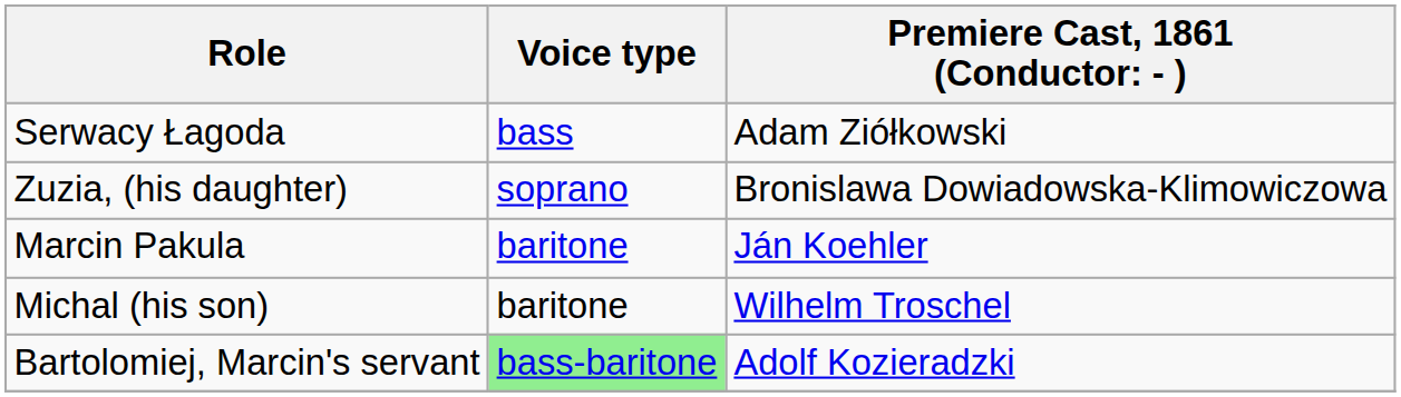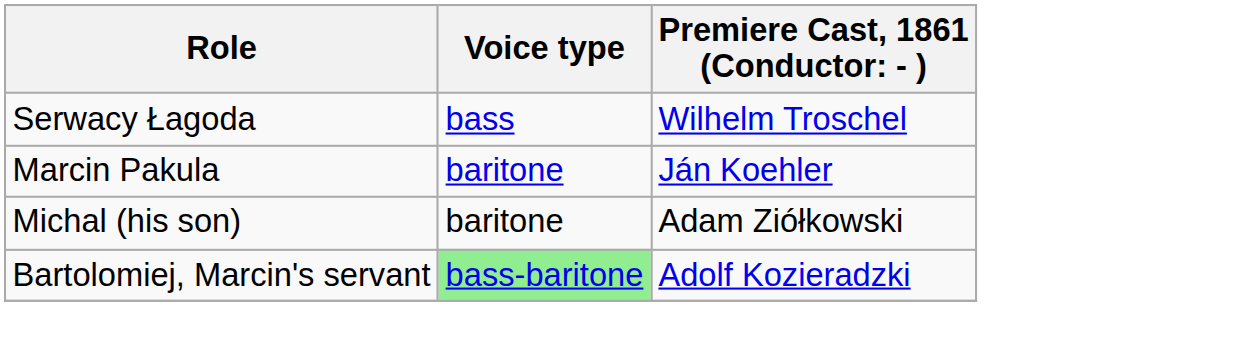Serwacy Łagoda | column 3: Adam Ziółkowski -> Wilhelm Troschel
- row: Zuzia, (his daughter) | soprano | Bronislawa Dowiadowska-Klimowiczowa
Michal (his son) | column 3: Wilhelm Troschel -> Adam Ziółkowski
